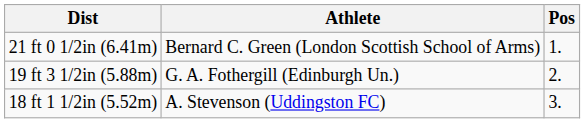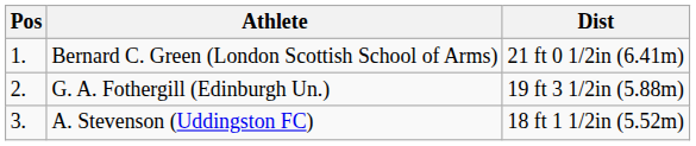columns swapped: Pos <-> Dist
